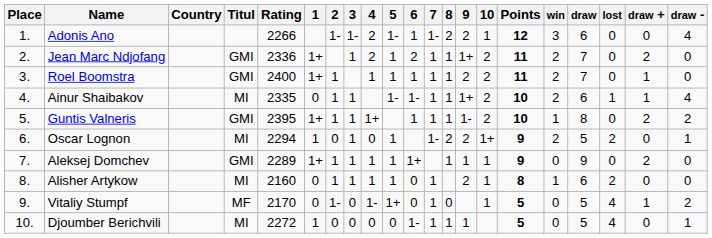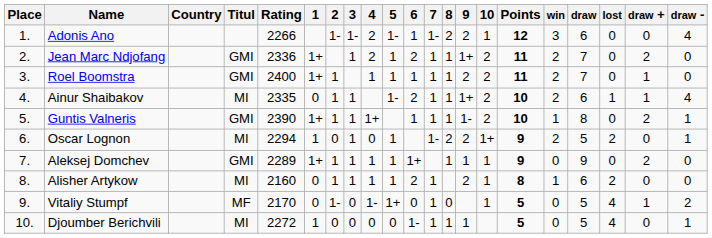Ainur Shaibakov | 6: 1- -> 2
Guntis Valneris | Rating: 2395 -> 2390
Guntis Valneris | draw -: 2 -> 1
Alisher Artykow | 6: 0 -> 2
